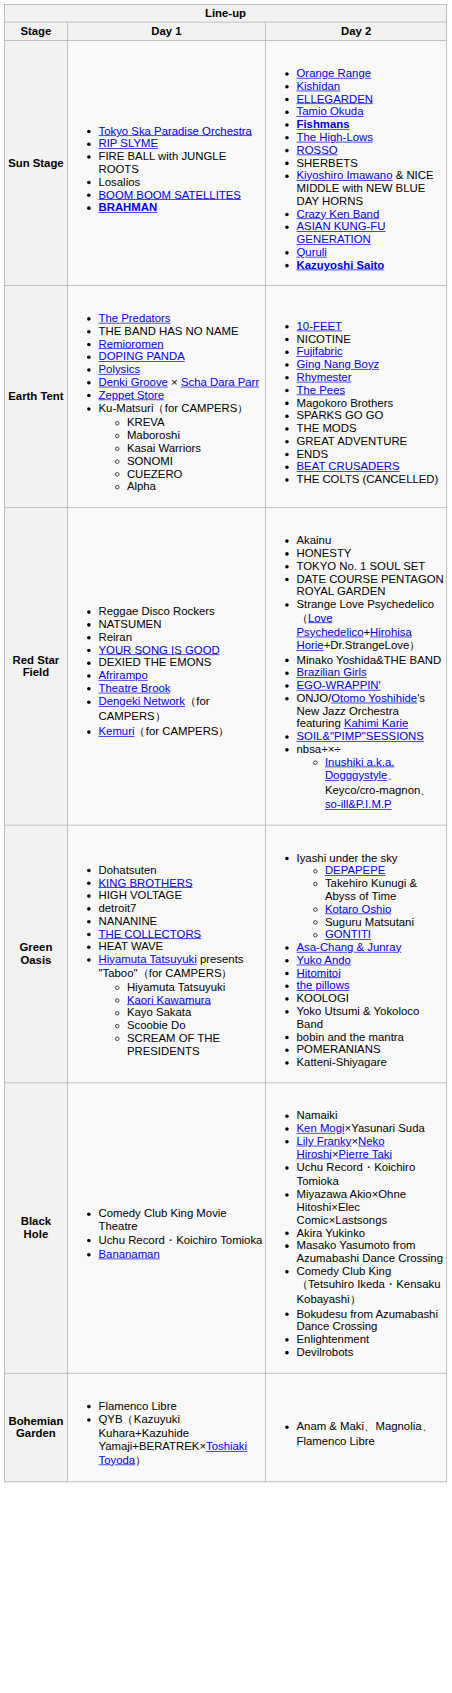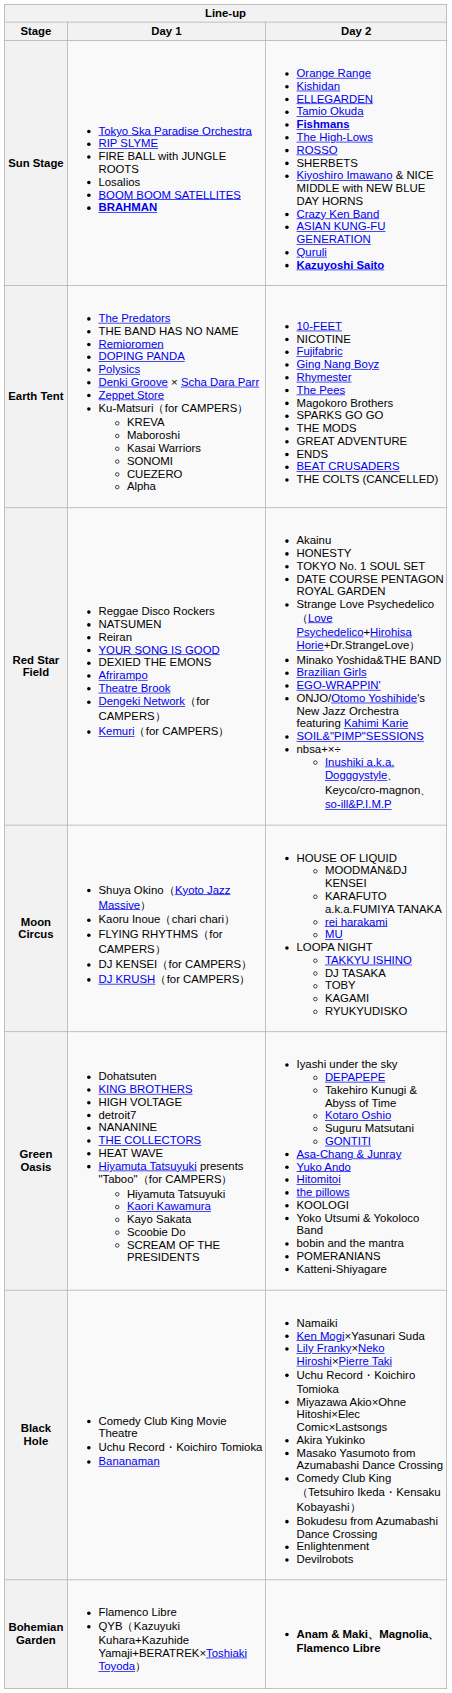+ row: Moon Circus | Shuya Okino（Kyoto Jazz Massive） Kaoru Inoue（chari chari） FLYING RHYTHMS（for CAMPERS） DJ KENSEI（for CAMPERS） DJ KRUSH（for CAMPERS） | HOUSE OF LIQUID MOODMAN&DJ KENSEI KARAFUTO a.k.a.FUMIYA TANAKA rei harakami MU LOOPA NIGHT TAKKYU ISHINO DJ TASAKA TOBY KAGAMI RYUKYUDISKO
Bohemian Garden | Day 2: normal -> bold
